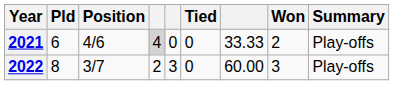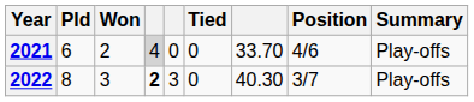columns swapped: Won <-> Position
2021 | column 7: 33.33 -> 33.70
2022 | column 4: normal -> bold
2022 | column 7: 60.00 -> 40.30
